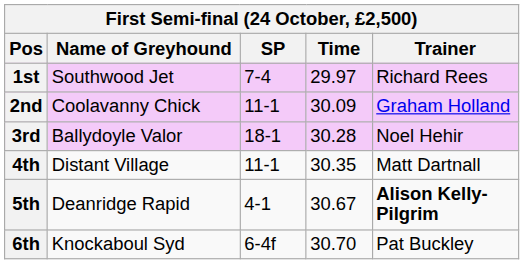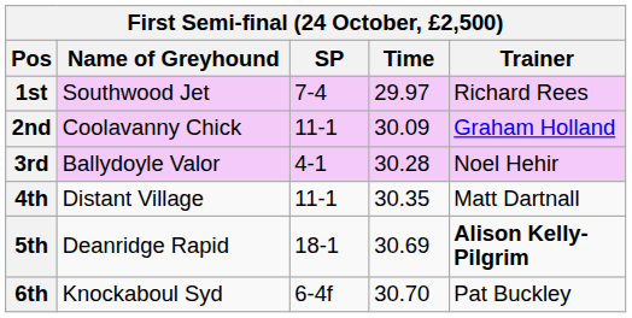3rd | SP: 18-1 -> 4-1
5th | SP: 4-1 -> 18-1
5th | Time: 30.67 -> 30.69
